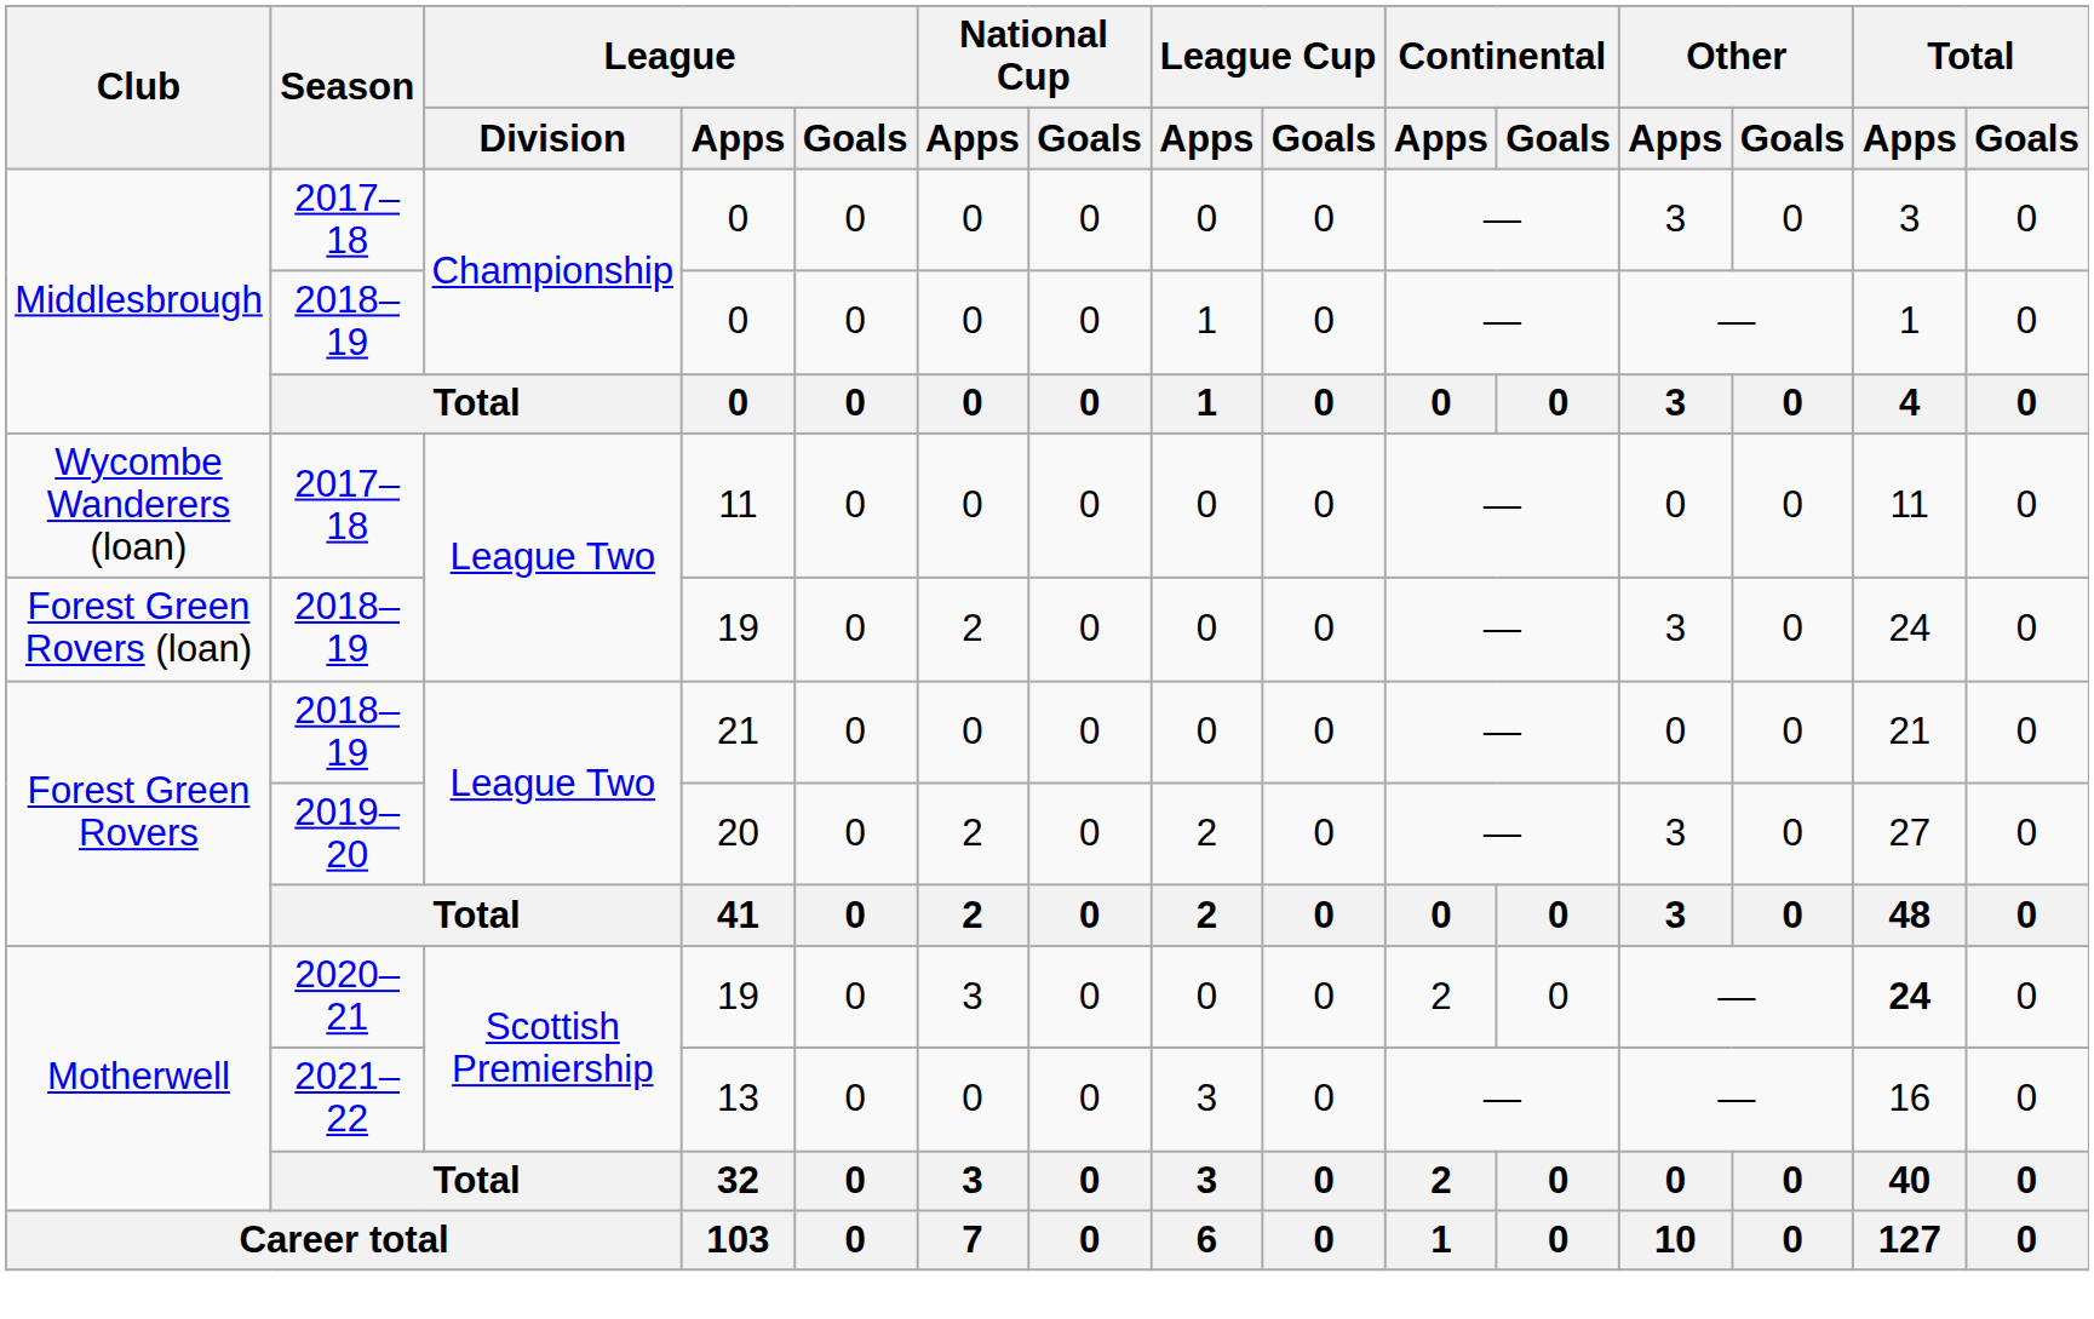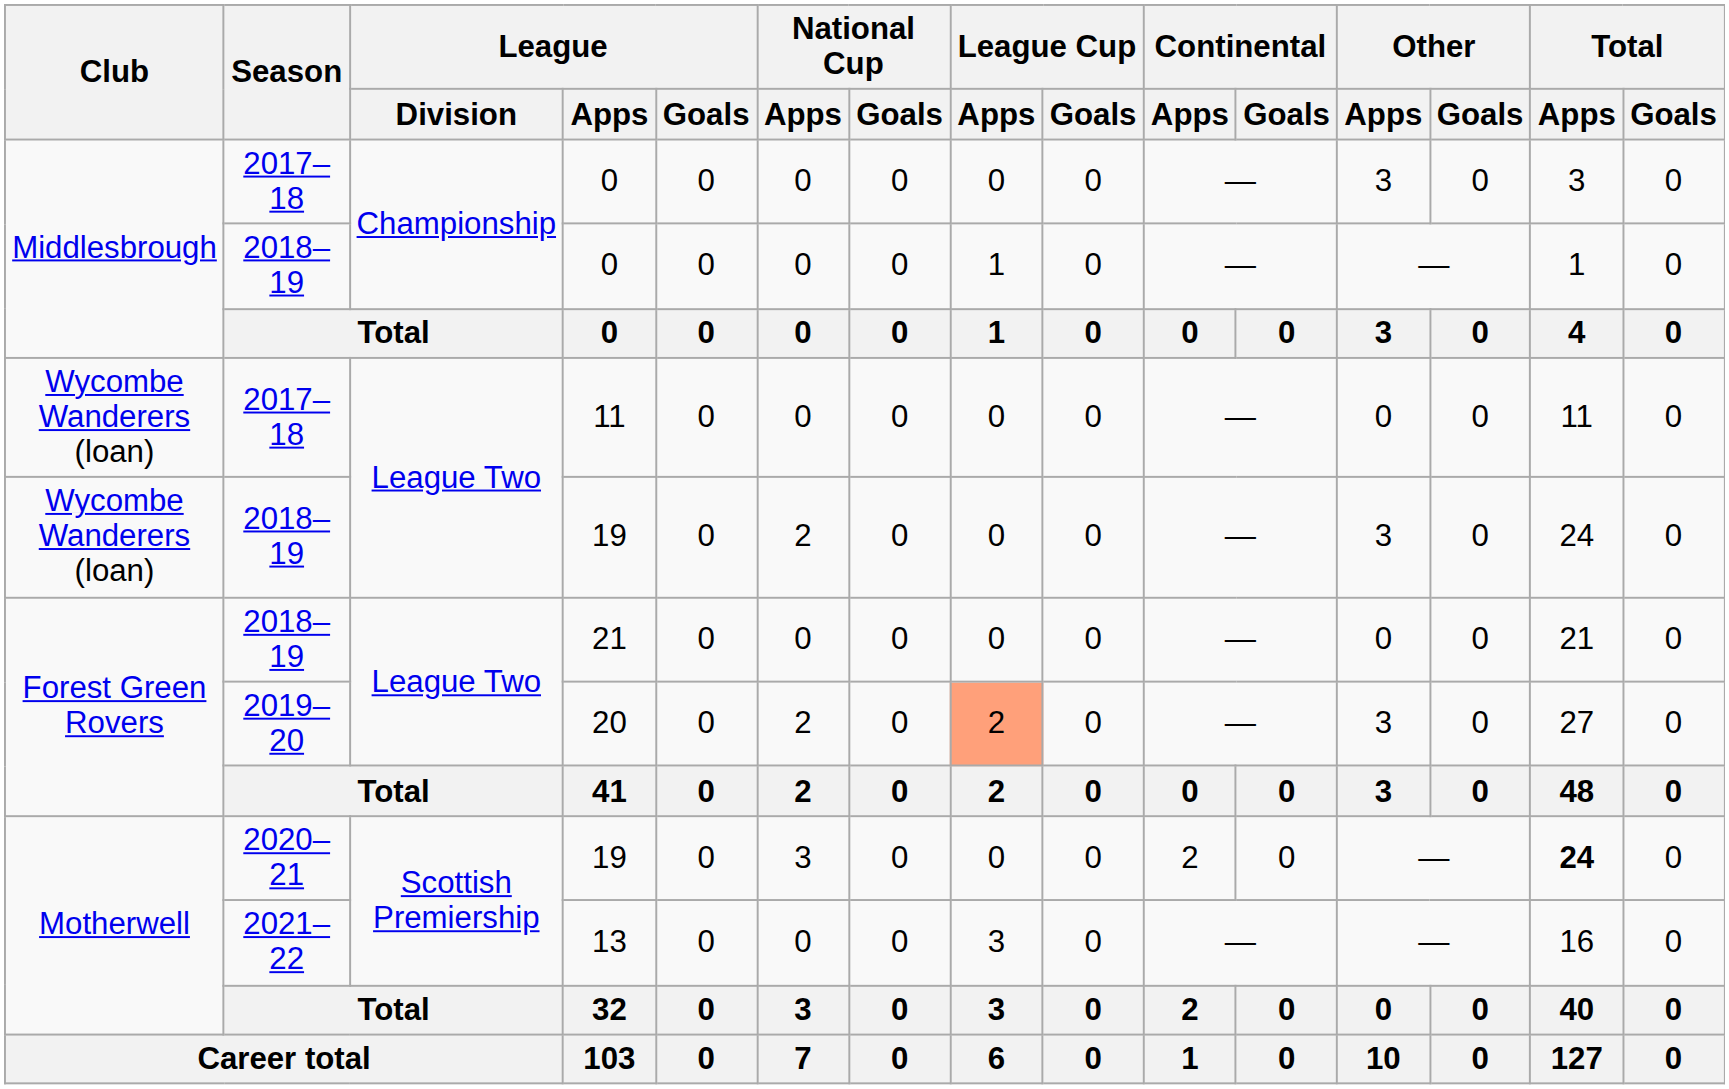2018–19 / 19 | Club: Forest Green Rovers (loan) -> Wycombe Wanderers (loan)
20 | League Cup / Apps: no background -> lightsalmon background
